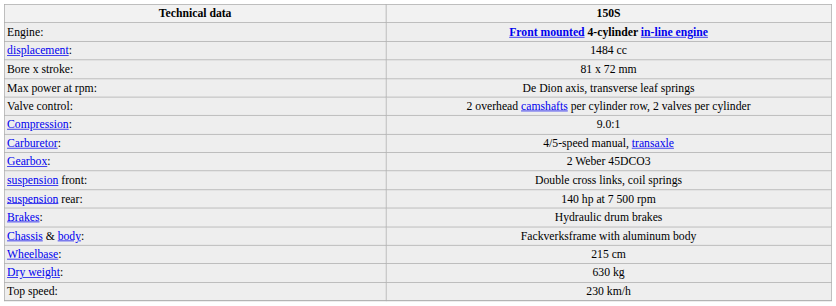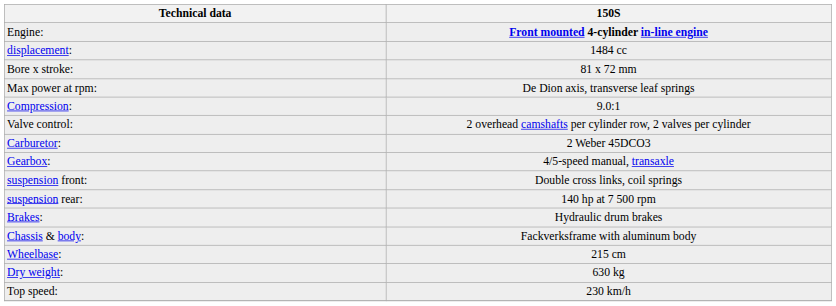rows swapped: Valve control: <-> Compression:
Carburetor: | 150S: 4/5-speed manual, transaxle -> 2 Weber 45DCO3
Gearbox: | 150S: 2 Weber 45DCO3 -> 4/5-speed manual, transaxle
